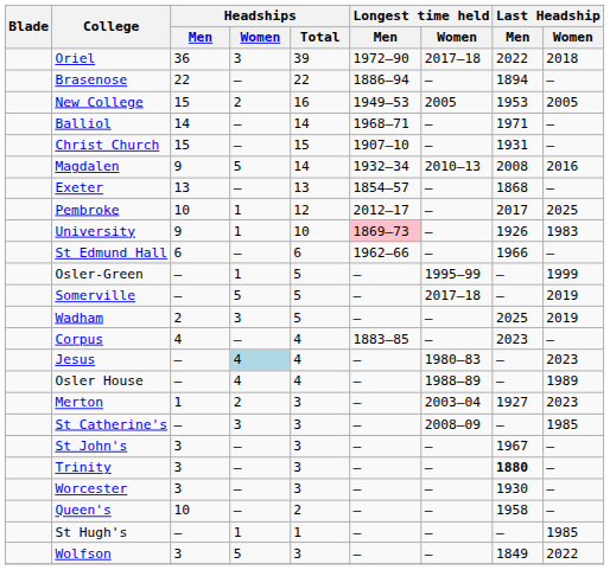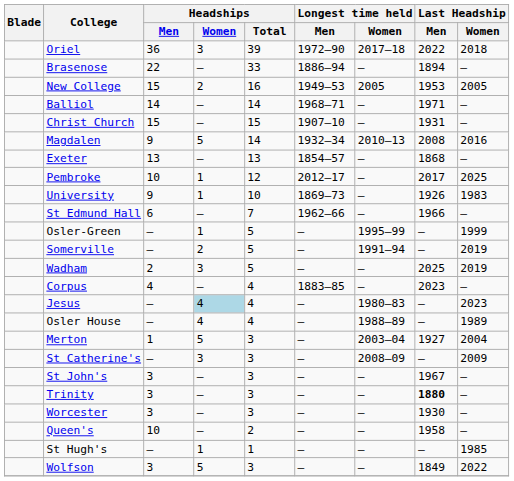Brasenose | Headships / Total: 22 -> 33
University | Longest time held / Men: pink background -> no background
St Edmund Hall | Headships / Total: 6 -> 7
Somerville | Headships / Women: 5 -> 2
Somerville | Longest time held / Women: 2017–18 -> 1991–94
Merton | Headships / Women: 2 -> 5
Merton | Last Headship / Women: 2023 -> 2004
St Catherine's | Last Headship / Women: 1985 -> 2009
